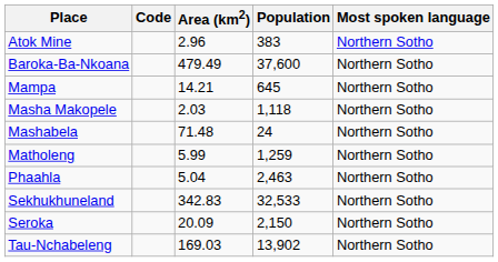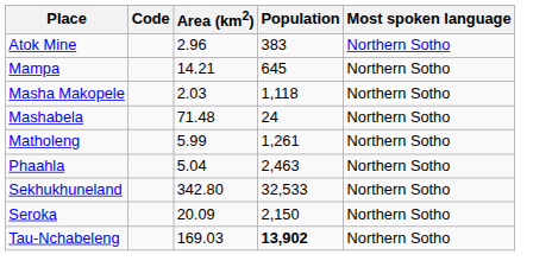- row: Baroka-Ba-Nkoana | 479.49 | 37,600 | Northern Sotho
Matholeng | Population: 1,259 -> 1,261
Sekhukhuneland | Area (km2): 342.83 -> 342.80
Tau-Nchabeleng | Population: normal -> bold
